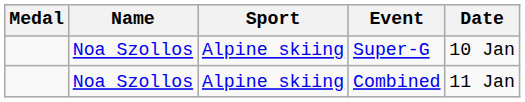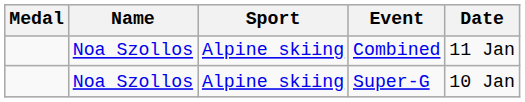rows swapped: Combined <-> Super-G
